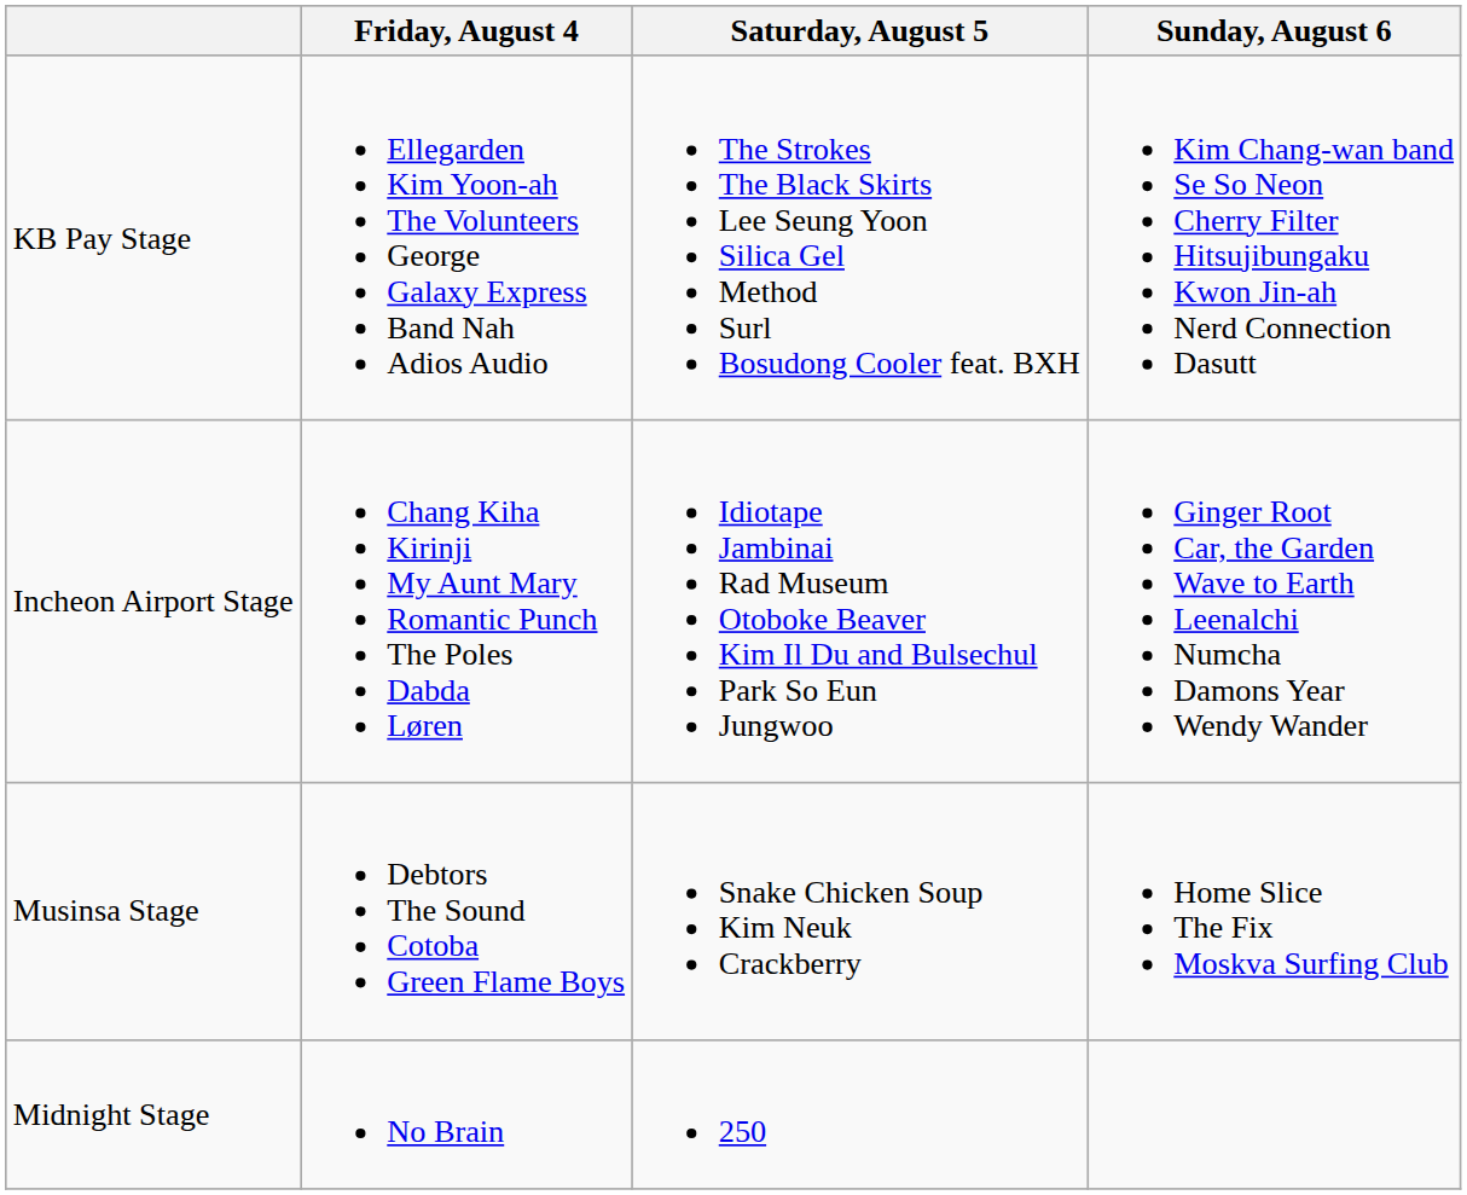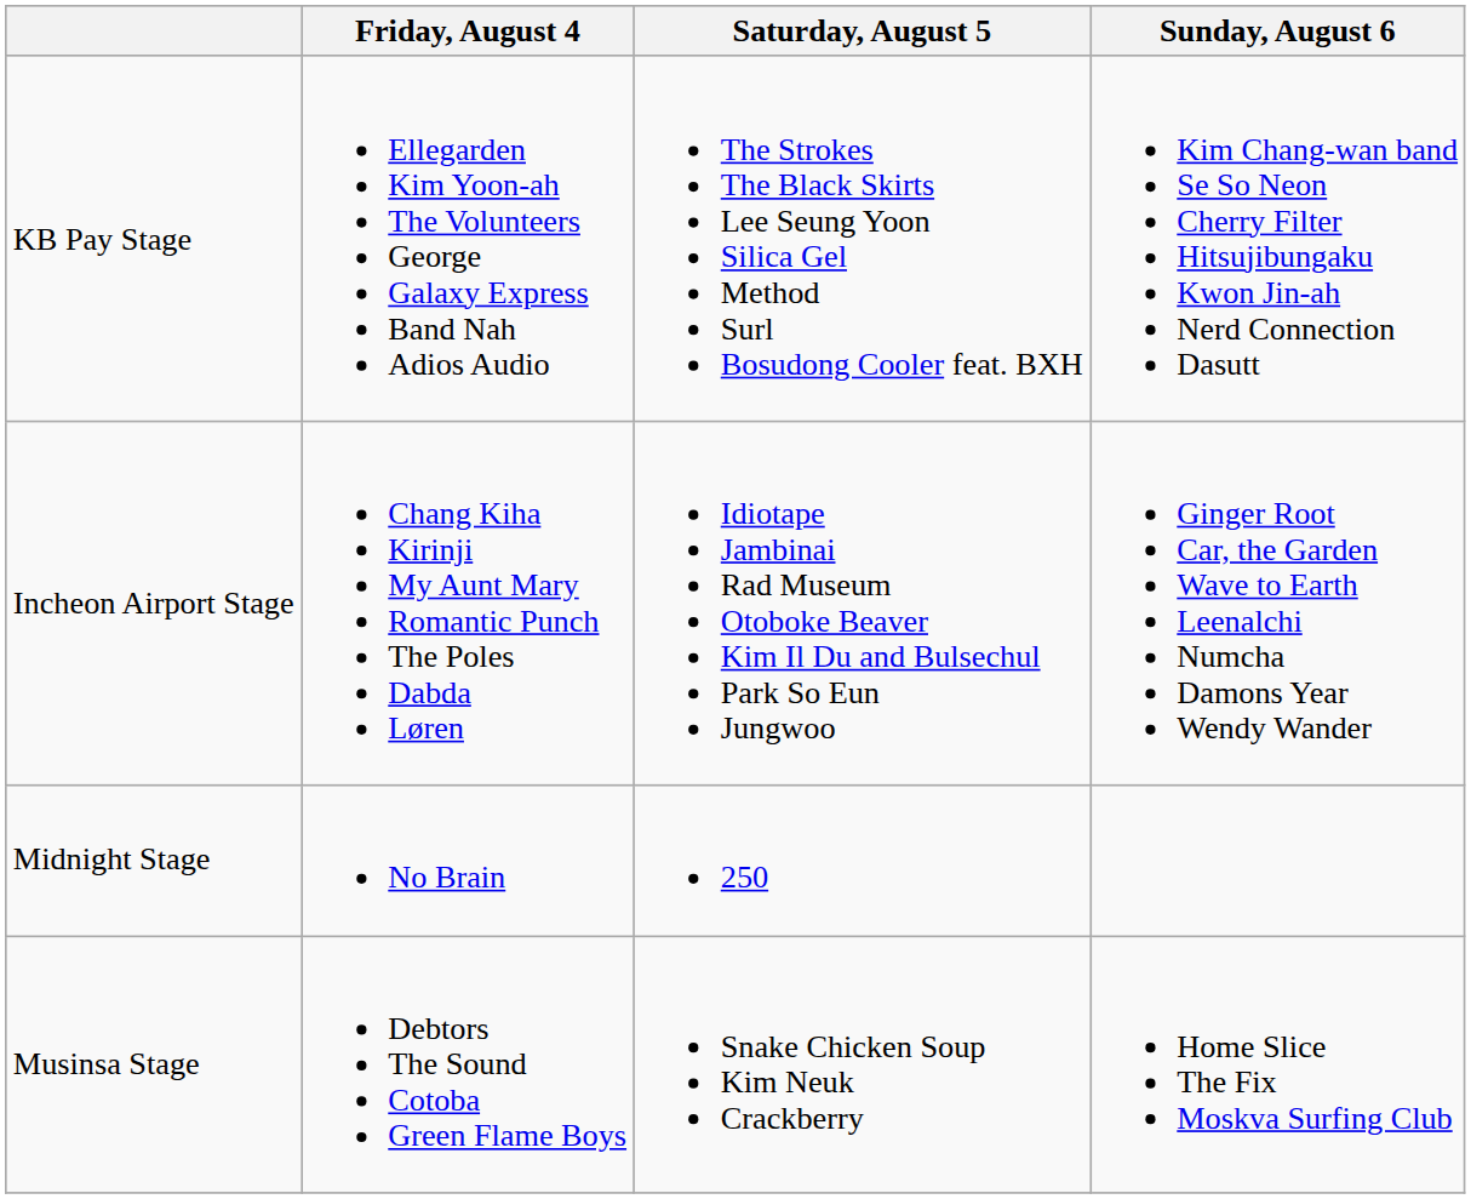rows swapped: Musinsa Stage <-> Midnight Stage
